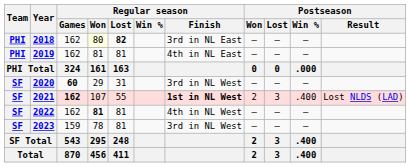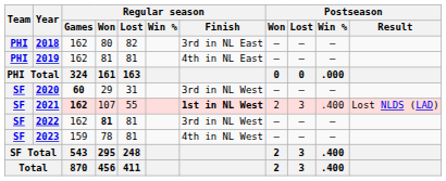2018 | Regular season / Won: lightyellow background -> no background
2018 | Regular season / Lost: bold -> normal
2022 | Regular season / Finish: 4th in NL West -> 3rd in NL West
2023 | Regular season / Finish: 3rd in NL West -> 4th in NL West
